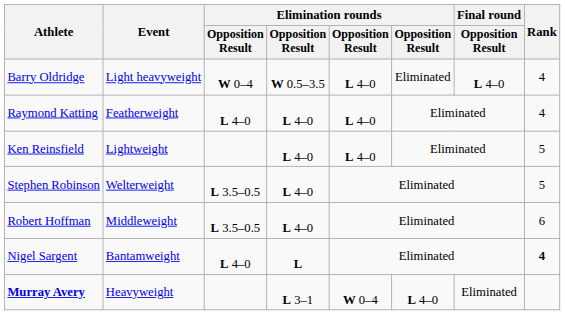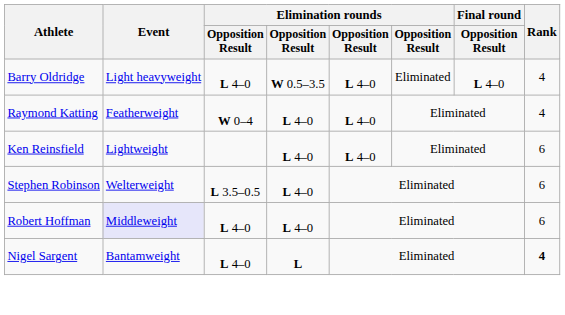Barry Oldridge | column 3: W 0–4 -> L 4–0
Raymond Katting | column 3: L 4–0 -> W 0–4
Ken Reinsfield | Rank: 5 -> 6
Stephen Robinson | Rank: 5 -> 6
Robert Hoffman | Event: no background -> lavender background
Robert Hoffman | column 3: L 3.5–0.5 -> L 4–0
- row: Murray Avery | Heavyweight | L 3–1 | W 0–4 | L 4–0 | Eliminated
